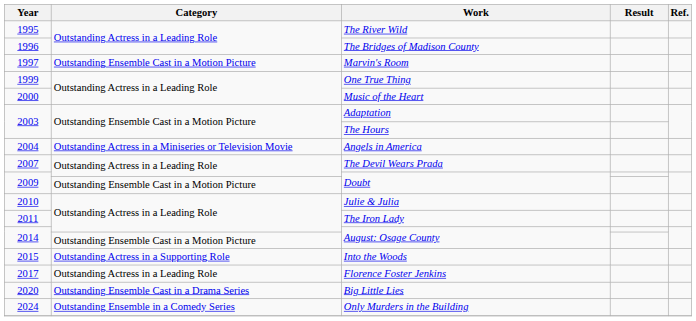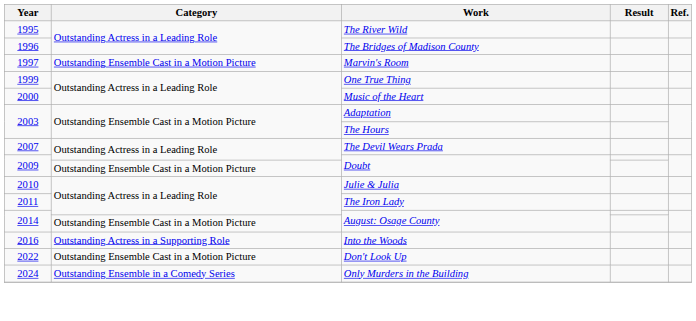- row: 2004 | Outstanding Actress in a Miniseries or Television Movie | Angels in America
Into the Woods | Year: 2015 -> 2016
- row: 2017 | Outstanding Actress in a Leading Role | Florence Foster Jenkins
- row: 2020 | Outstanding Ensemble Cast in a Drama Series | Big Little Lies
+ row: 2022 | Outstanding Ensemble Cast in a Motion Picture | Don't Look Up
